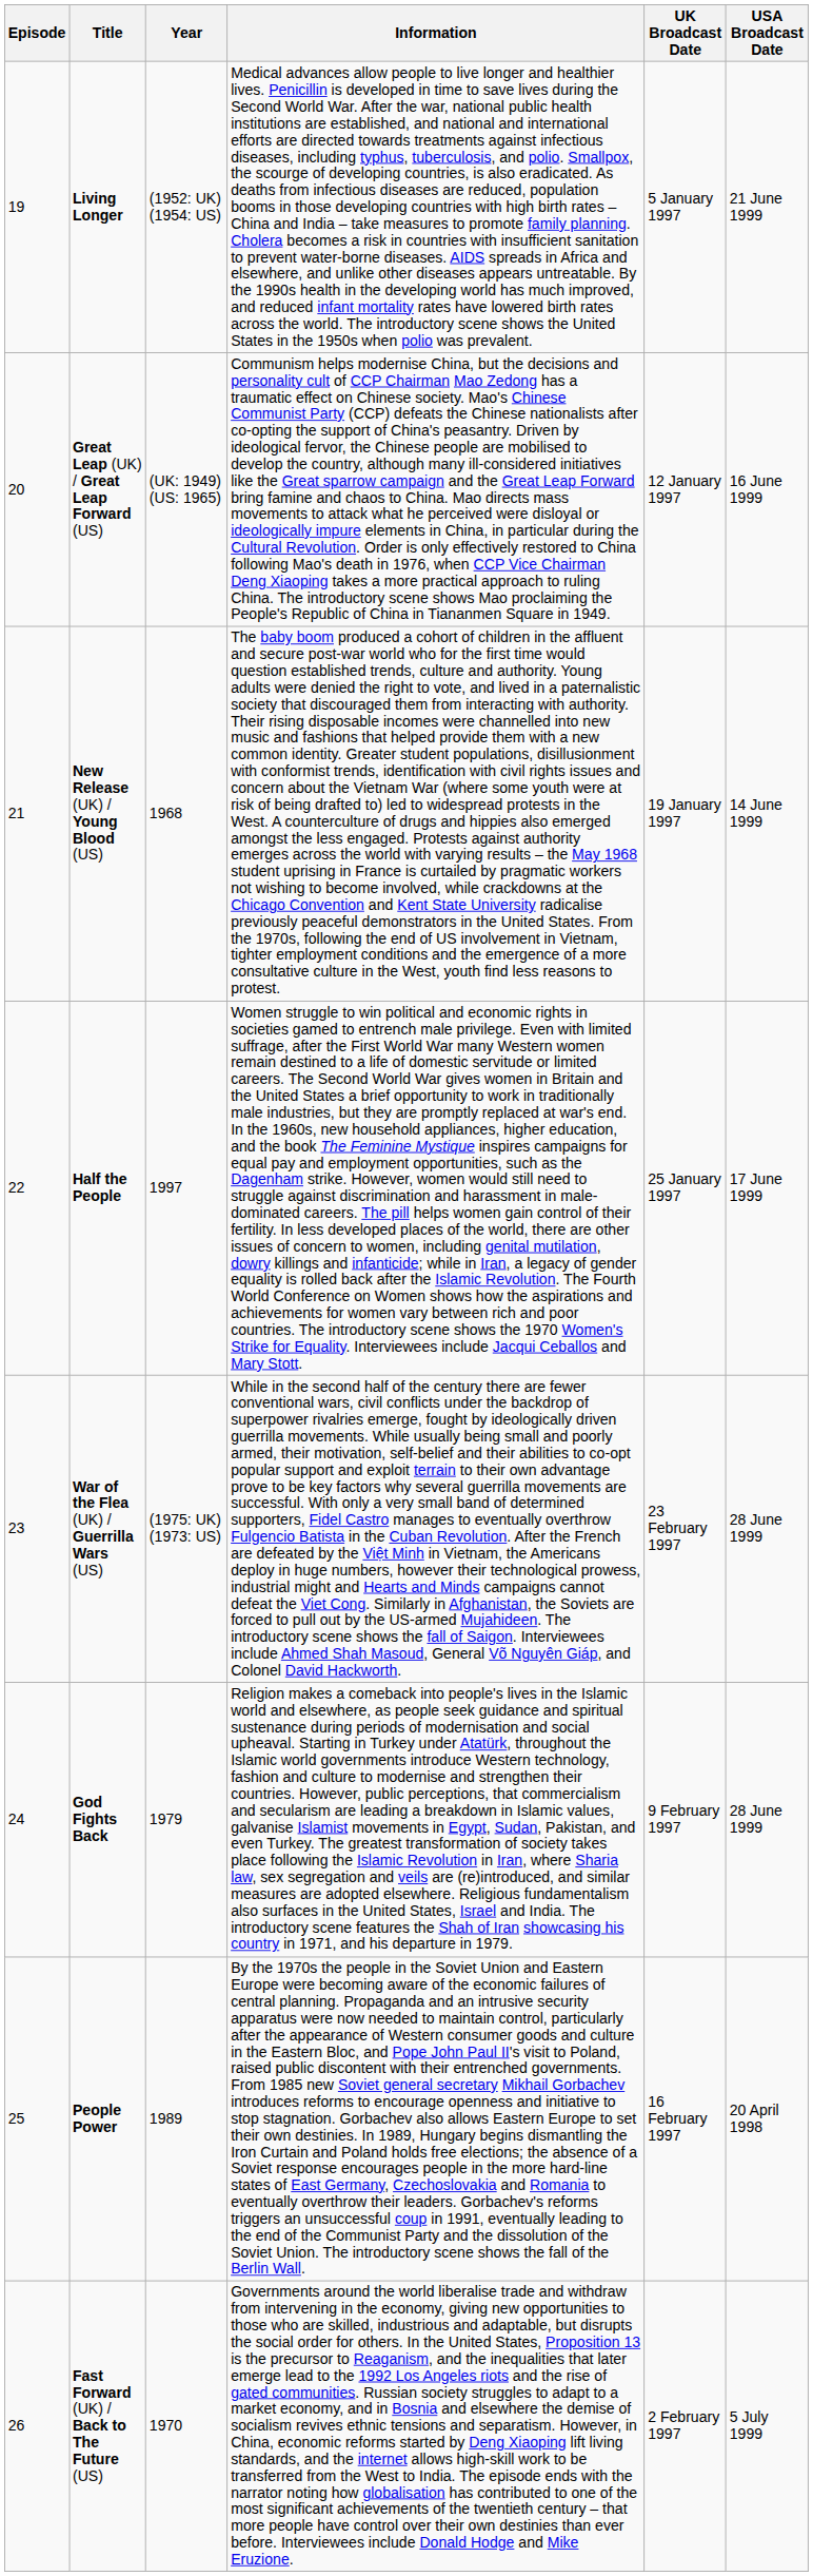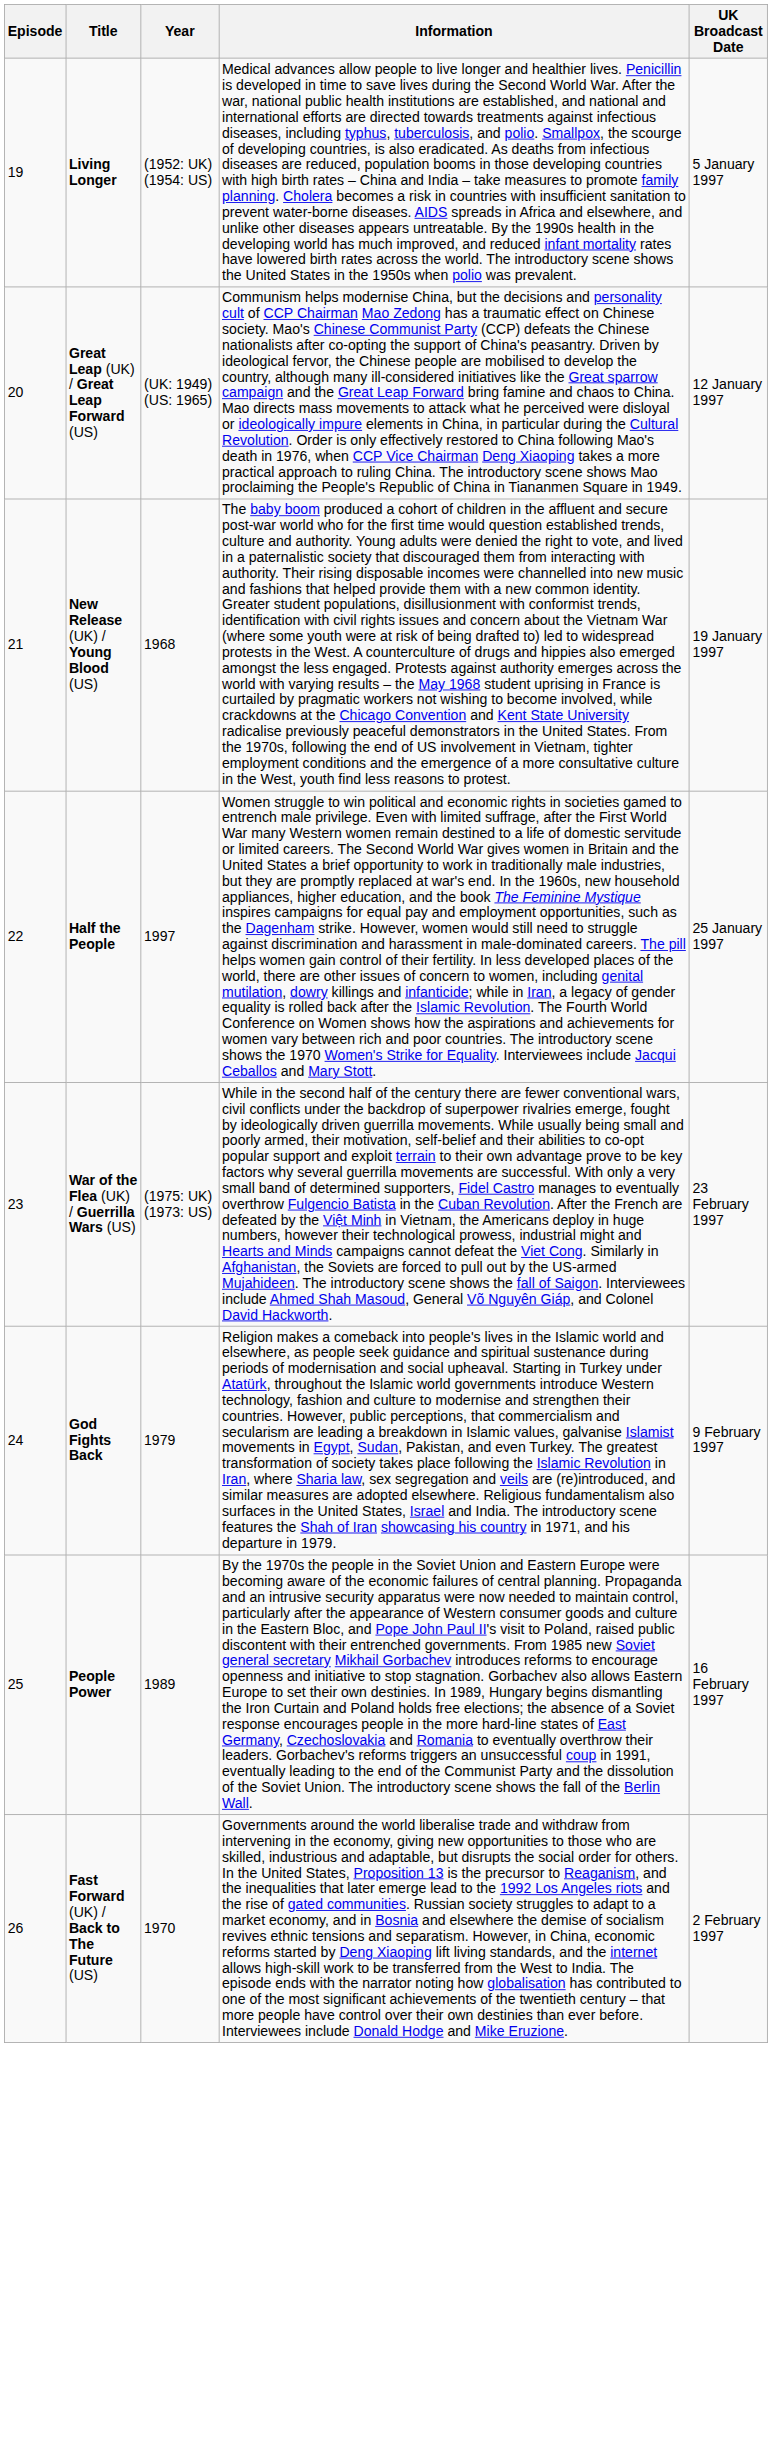- column: USA Broadcast Date | 21 June 1999 | 16 June 1999 | 14 June 1999 | 17 June 1999 | 28 June 1999 | 28 June 1999 | 20 April 1998 | 5 July 1999
